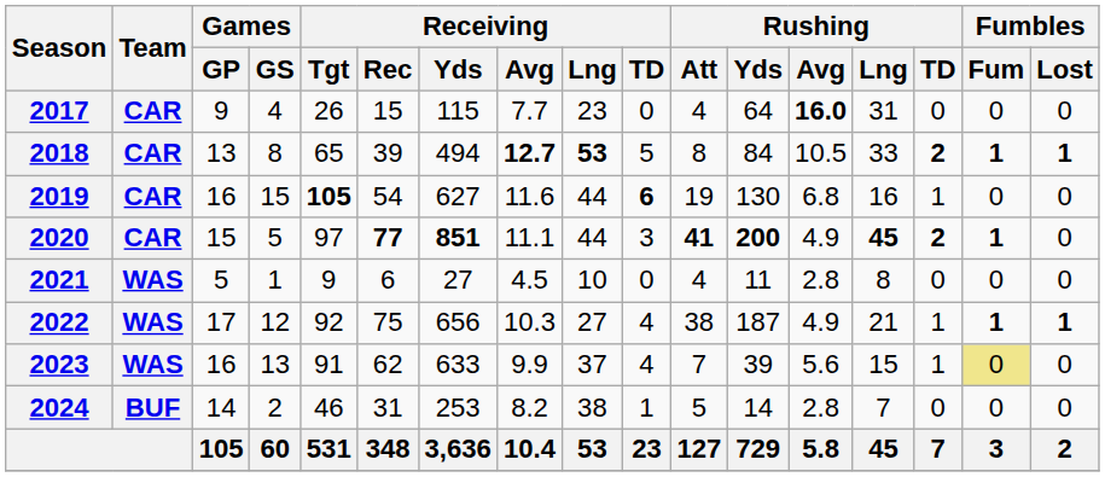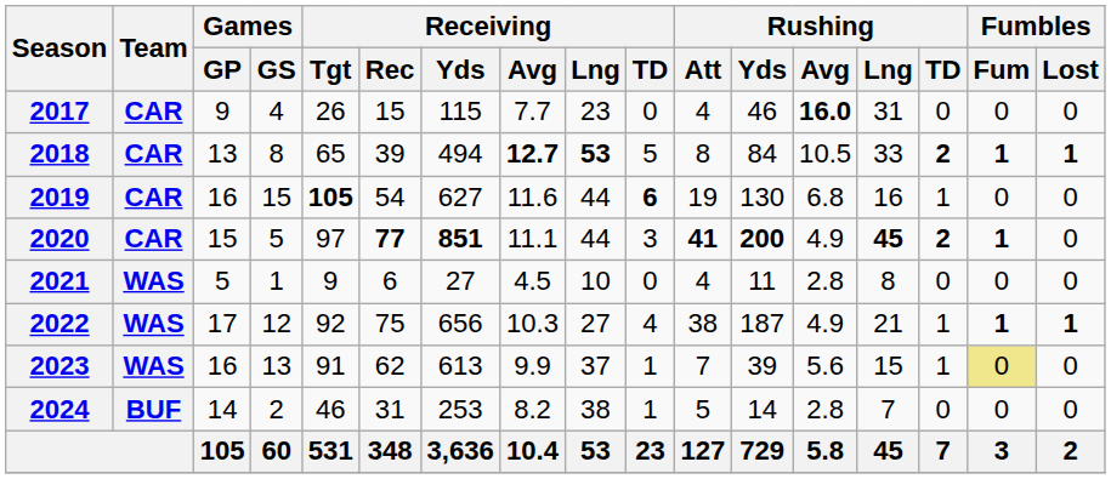2017 | Rushing / Yds: 64 -> 46
2023 | Receiving / Yds: 633 -> 613
2023 | Receiving / TD: 4 -> 1
